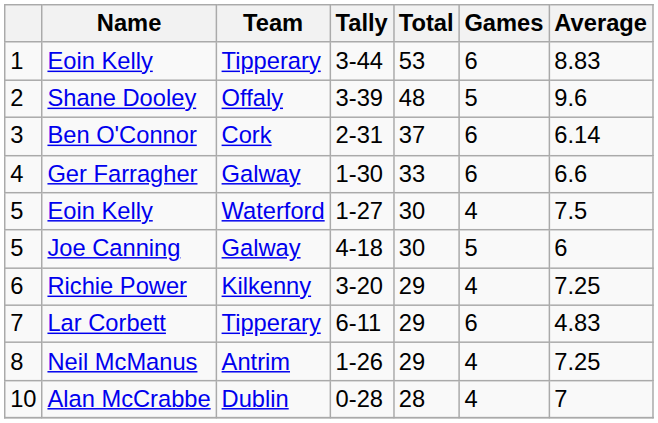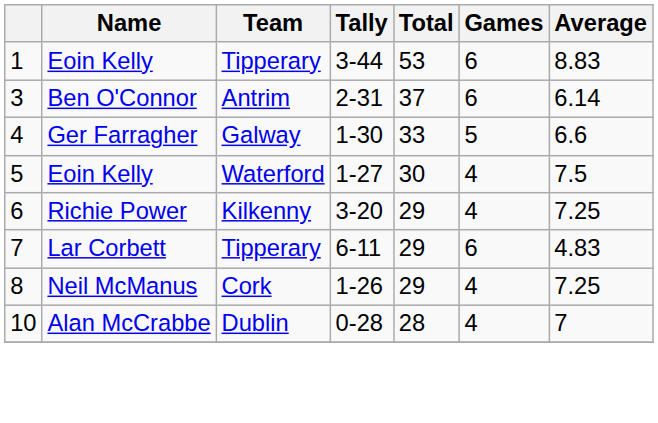- row: 2 | Shane Dooley | Offaly | 3-39 | 48 | 5 | 9.6
Ben O'Connor | Team: Cork -> Antrim
Ger Farragher | Games: 6 -> 5
- row: 5 | Joe Canning | Galway | 4-18 | 30 | 5 | 6
Neil McManus | Team: Antrim -> Cork
